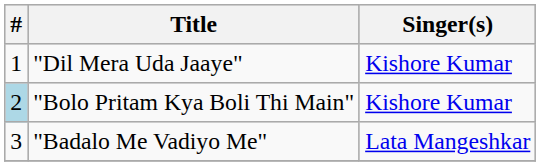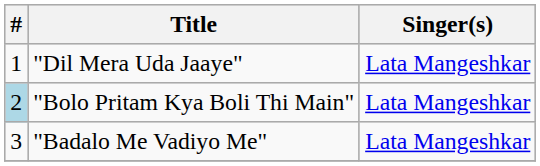"Dil Mera Uda Jaaye" | Singer(s): Kishore Kumar -> Lata Mangeshkar
"Bolo Pritam Kya Boli Thi Main" | Singer(s): Kishore Kumar -> Lata Mangeshkar
